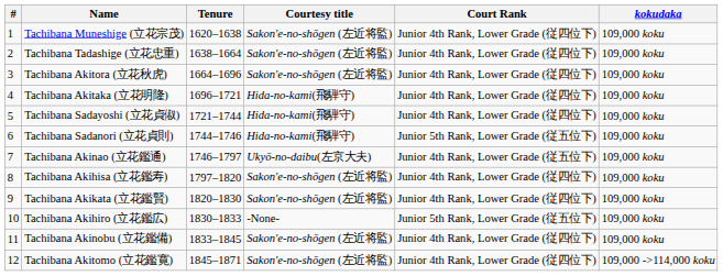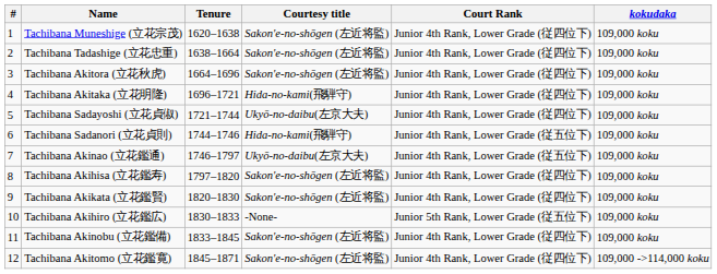Tachibana Sadayoshi (立花貞俶) | Courtesy title: Hida-no-kami(飛騨守) -> Ukyō-no-daibu(左京大夫)
Tachibana Sadanori (立花貞則) | Court Rank: Junior 5th Rank, Lower Grade (従五位下) -> Junior 4th Rank, Lower Grade (従五位下)
